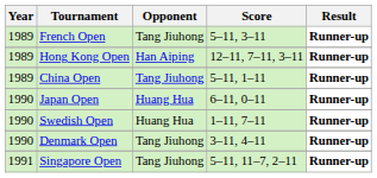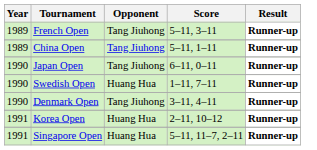- row: 1989 | Hong Kong Open | Han Aiping | 12–11, 7–11, 3–11 | Runner-up
Japan Open | Opponent: Huang Hua -> Tang Jiuhong
+ row: 1991 | Korea Open | Huang Hua | 2–11, 10–12 | Runner-up
Singapore Open | Opponent: Tang Jiuhong -> Huang Hua
